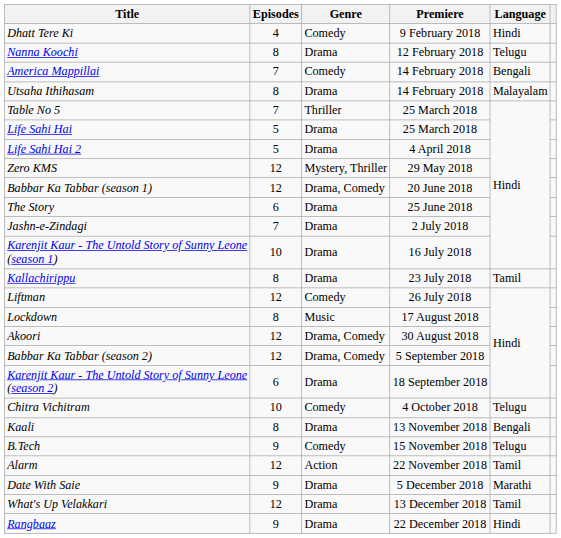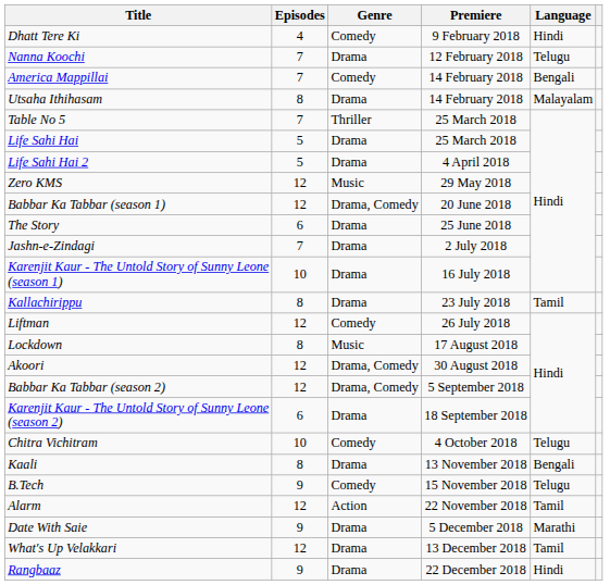Nanna Koochi | Episodes: 8 -> 7
Zero KMS | Genre: Mystery, Thriller -> Music
